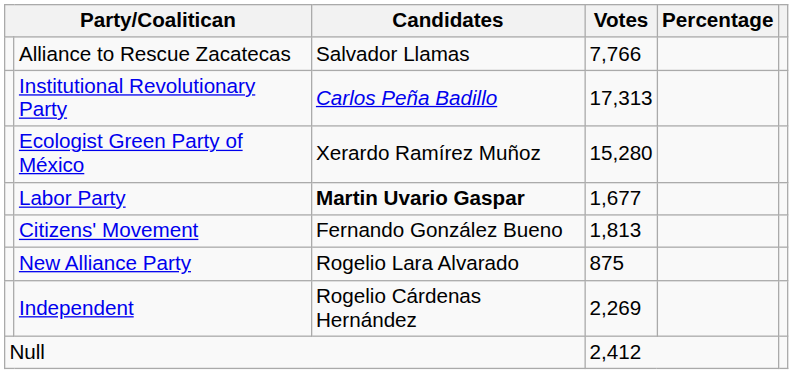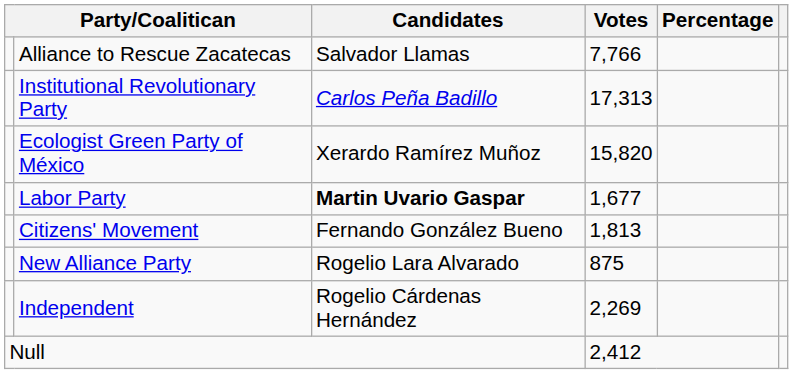Ecologist Green Party of México | Votes: 15,280 -> 15,820
